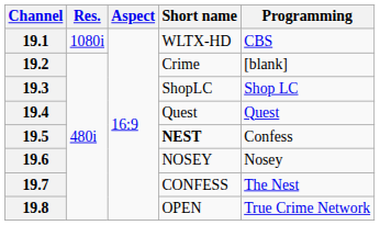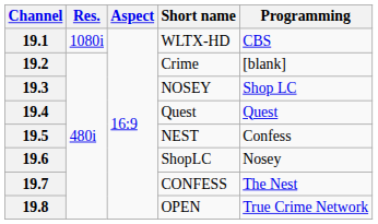19.3 | Short name: ShopLC -> NOSEY
19.5 | Short name: bold -> normal
19.6 | Short name: NOSEY -> ShopLC
